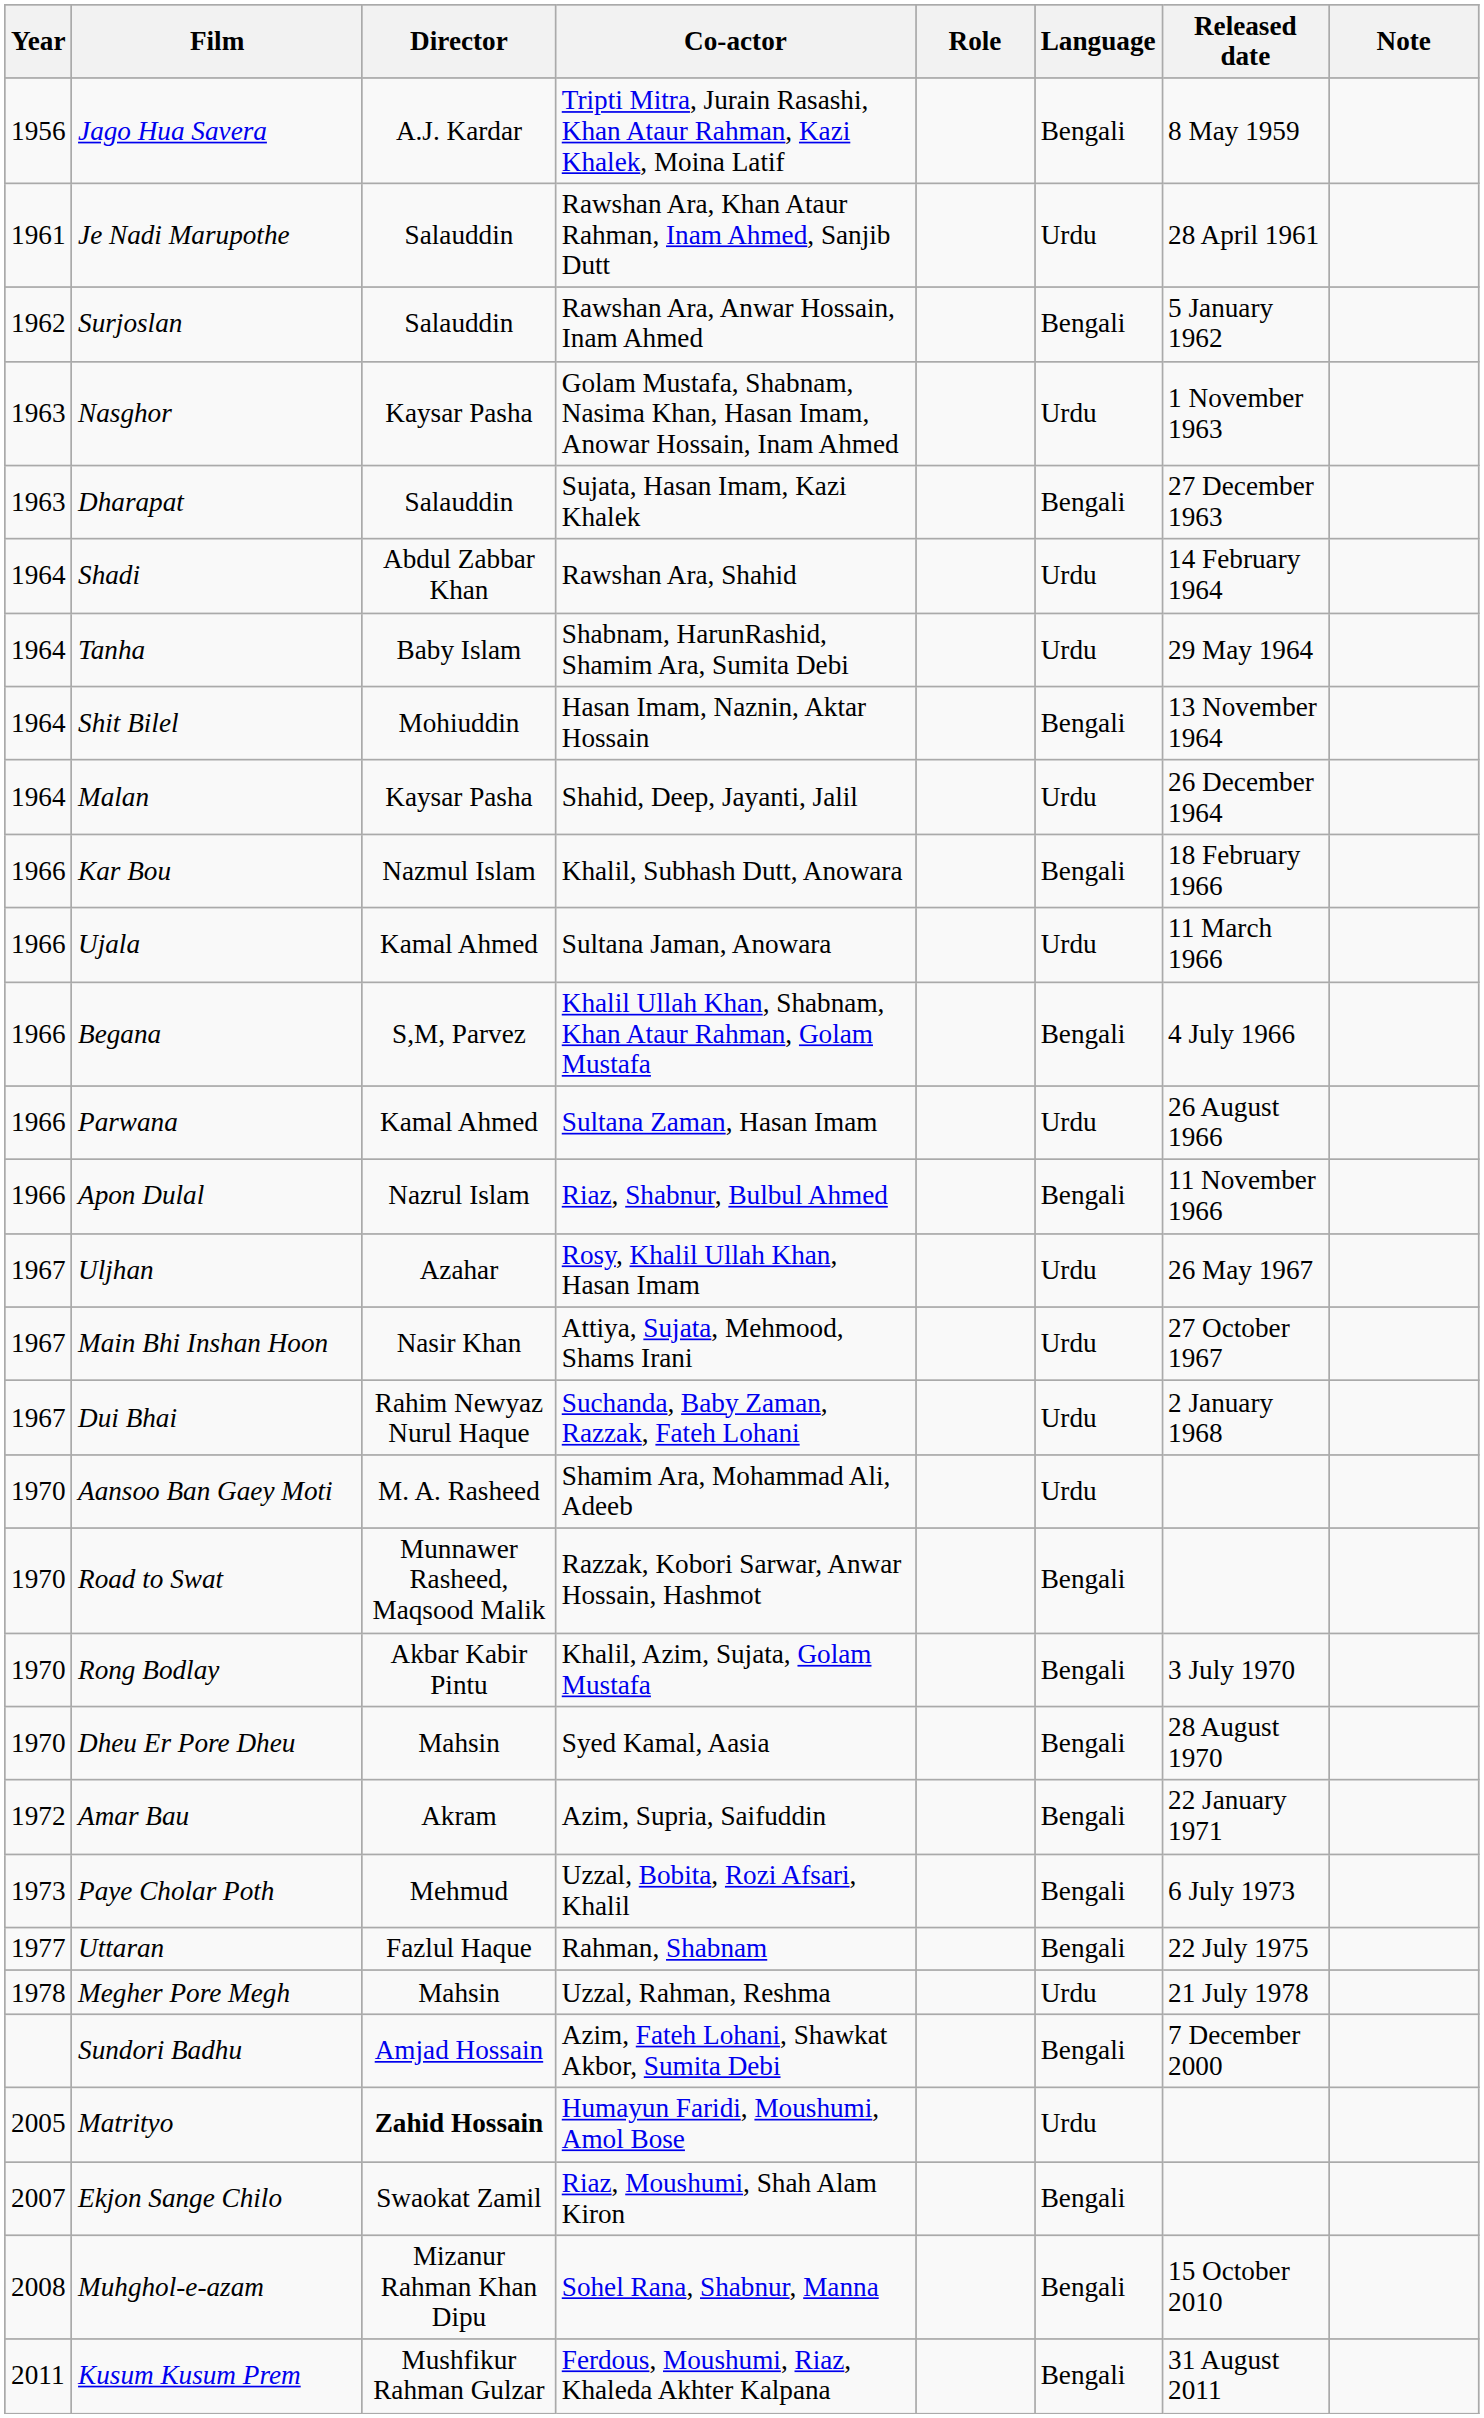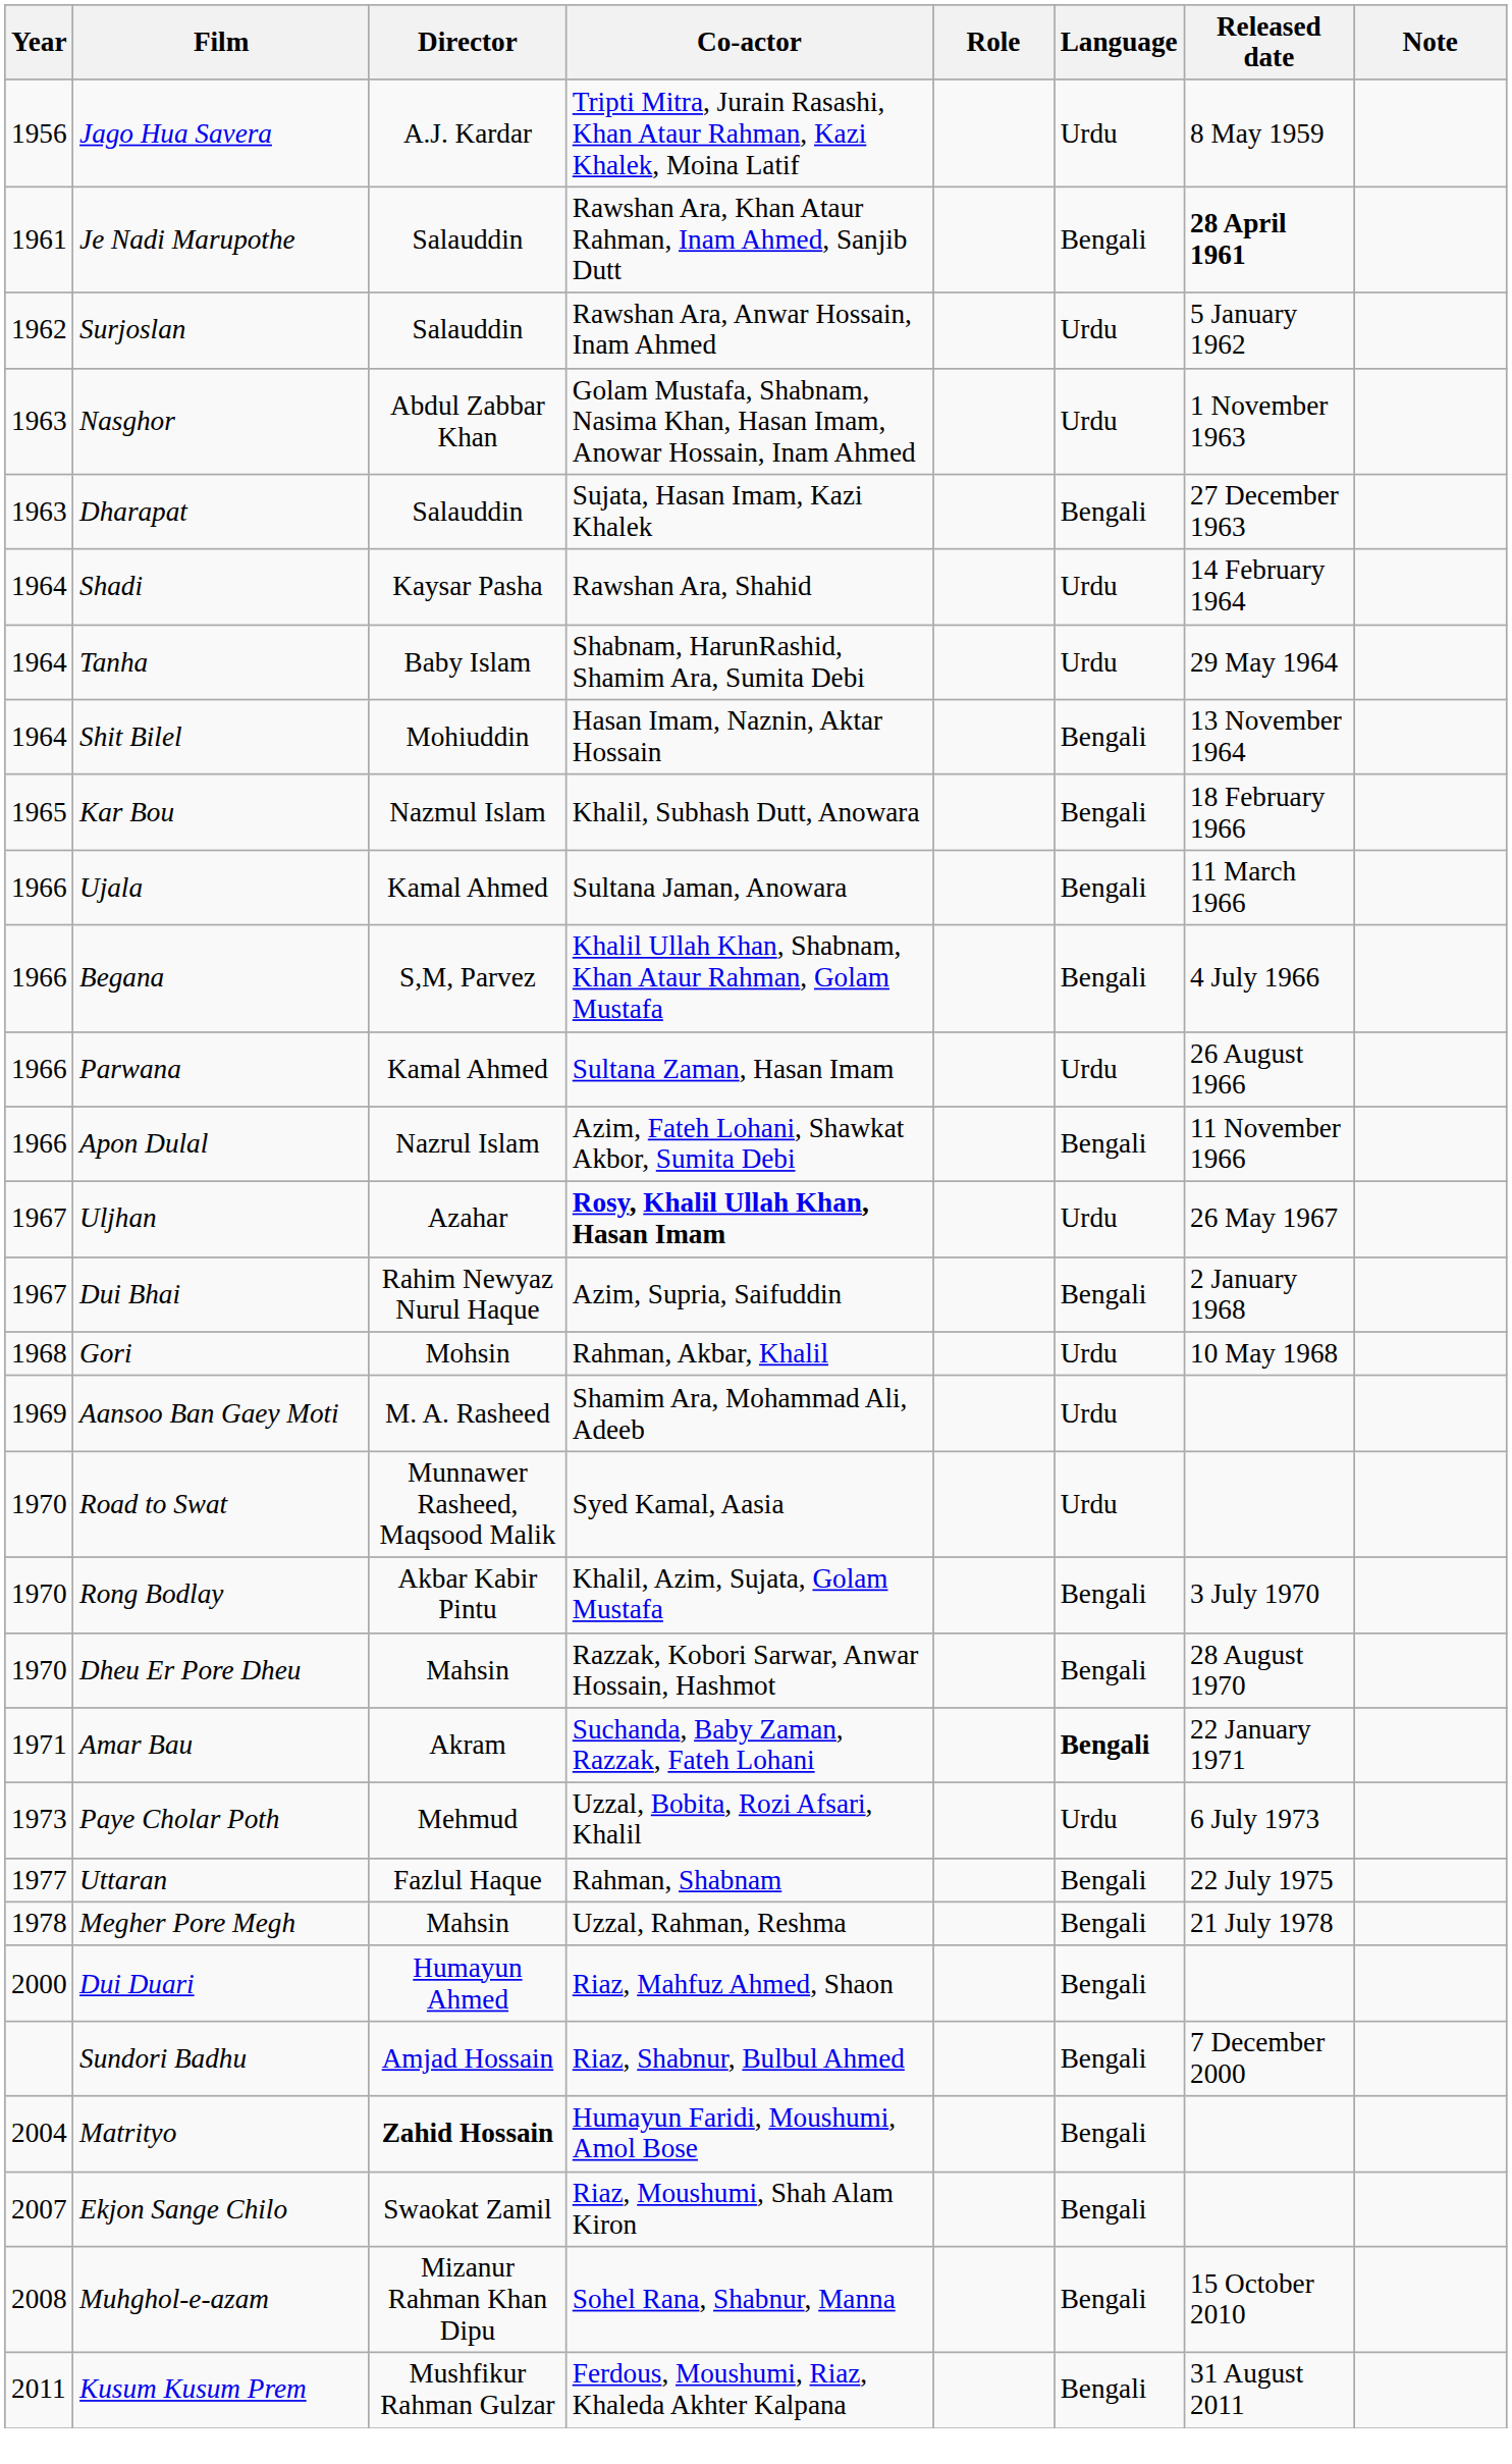Jago Hua Savera | Language: Bengali -> Urdu
Je Nadi Marupothe | Language: Urdu -> Bengali
Je Nadi Marupothe | Released date: normal -> bold
Surjoslan | Language: Bengali -> Urdu
Nasghor | Director: Kaysar Pasha -> Abdul Zabbar Khan
Shadi | Director: Abdul Zabbar Khan -> Kaysar Pasha
- row: 1964 | Malan | Kaysar Pasha | Shahid, Deep, Jayanti, Jalil | Urdu | 26 December 1964
Kar Bou | Year: 1966 -> 1965
Ujala | Language: Urdu -> Bengali
Apon Dulal | Co-actor: Riaz, Shabnur, Bulbul Ahmed -> Azim, Fateh Lohani, Shawkat Akbor, Sumita Debi
Uljhan | Co-actor: normal -> bold
- row: 1967 | Main Bhi Inshan Hoon | Nasir Khan | Attiya, Sujata, Mehmood, Shams Irani | Urdu | 27 October 1967
Dui Bhai | Co-actor: Suchanda, Baby Zaman, Razzak, Fateh Lohani -> Azim, Supria, Saifuddin
Dui Bhai | Language: Urdu -> Bengali
+ row: 1968 | Gori | Mohsin | Rahman, Akbar, Khalil | Urdu | 10 May 1968
Aansoo Ban Gaey Moti | Year: 1970 -> 1969
Road to Swat | Co-actor: Razzak, Kobori Sarwar, Anwar Hossain, Hashmot -> Syed Kamal, Aasia
Road to Swat | Language: Bengali -> Urdu
Dheu Er Pore Dheu | Co-actor: Syed Kamal, Aasia -> Razzak, Kobori Sarwar, Anwar Hossain, Hashmot
Amar Bau | Year: 1972 -> 1971
Amar Bau | Co-actor: Azim, Supria, Saifuddin -> Suchanda, Baby Zaman, Razzak, Fateh Lohani
Amar Bau | Language: normal -> bold
Paye Cholar Poth | Language: Bengali -> Urdu
Megher Pore Megh | Language: Urdu -> Bengali
+ row: 2000 | Dui Duari | Humayun Ahmed | Riaz, Mahfuz Ahmed, Shaon | Bengali
Sundori Badhu | Co-actor: Azim, Fateh Lohani, Shawkat Akbor, Sumita Debi -> Riaz, Shabnur, Bulbul Ahmed
Matrityo | Year: 2005 -> 2004
Matrityo | Language: Urdu -> Bengali
